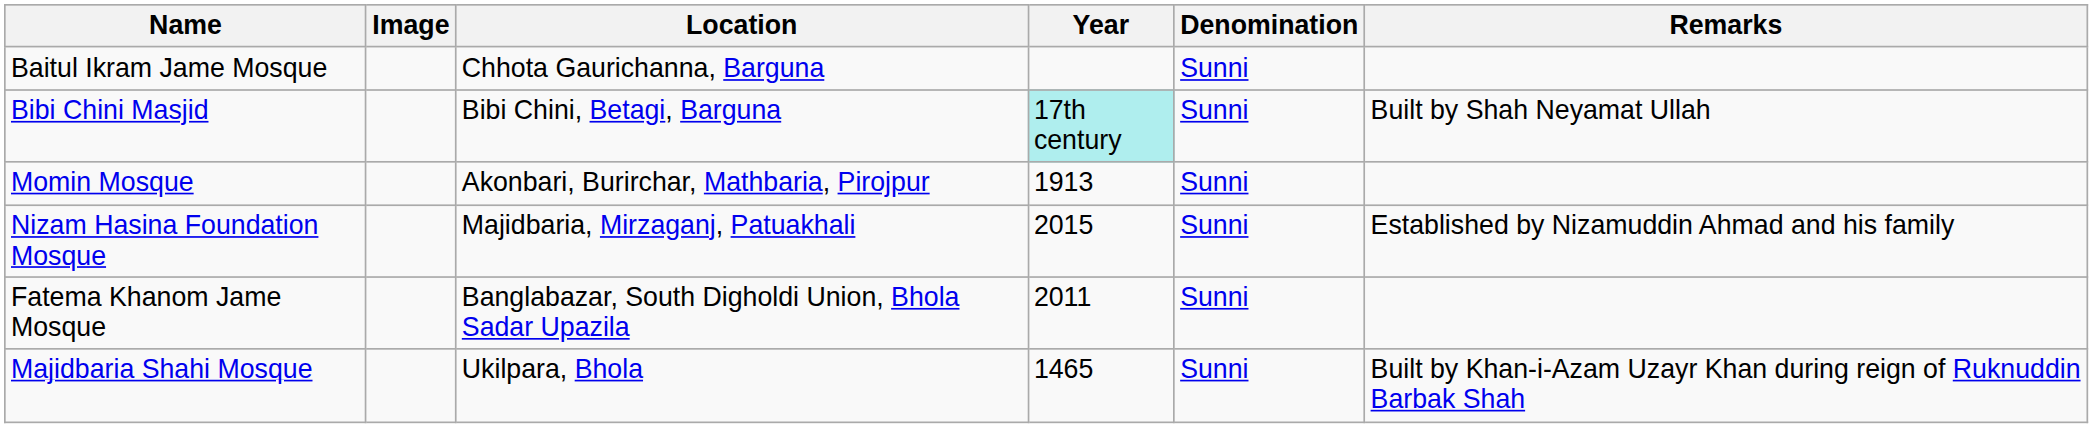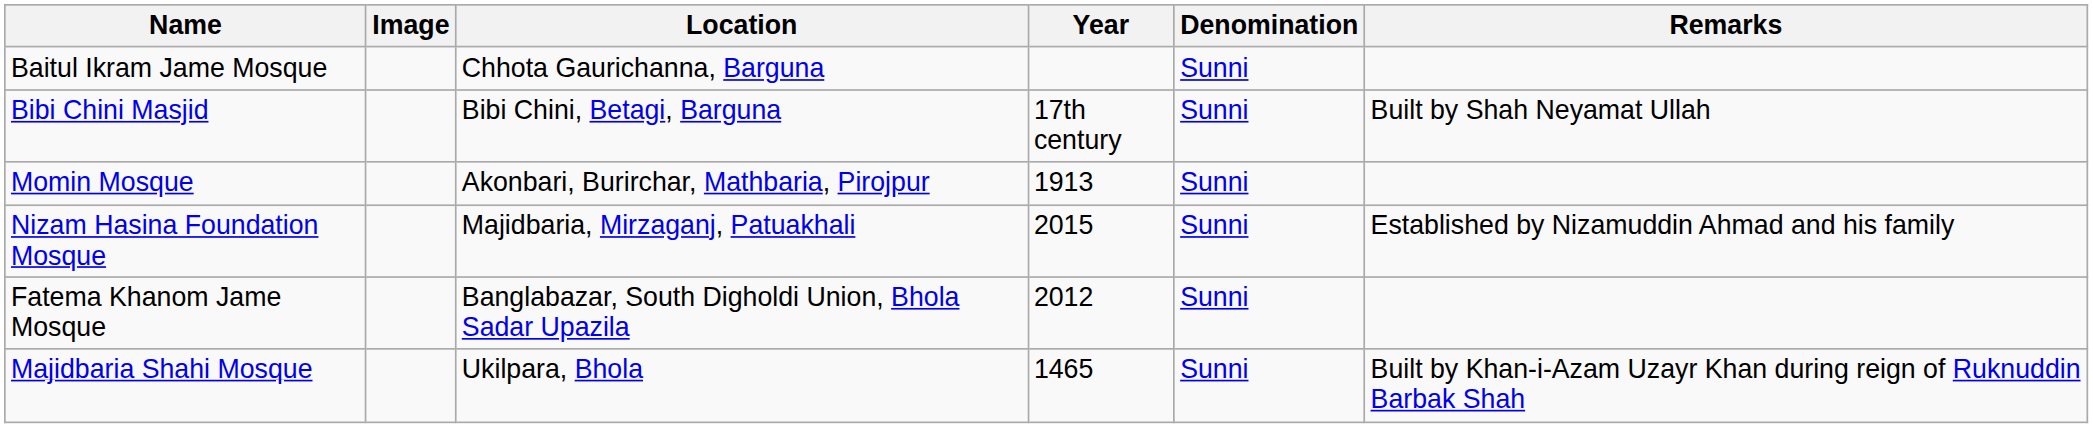Bibi Chini Masjid | Year: paleturquoise background -> no background
Fatema Khanom Jame Mosque | Year: 2011 -> 2012
